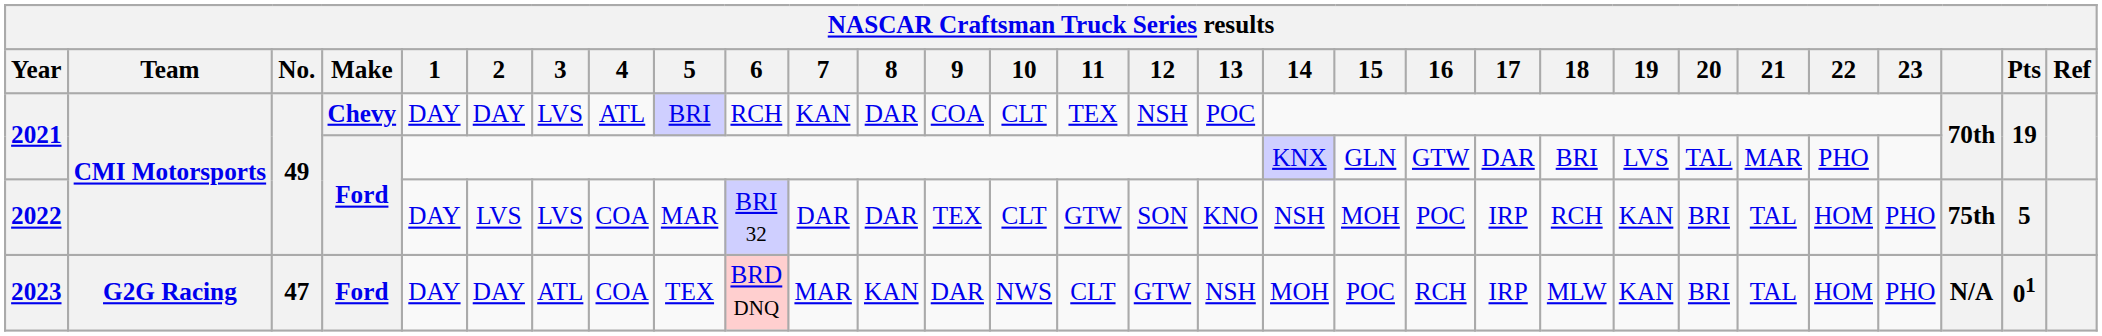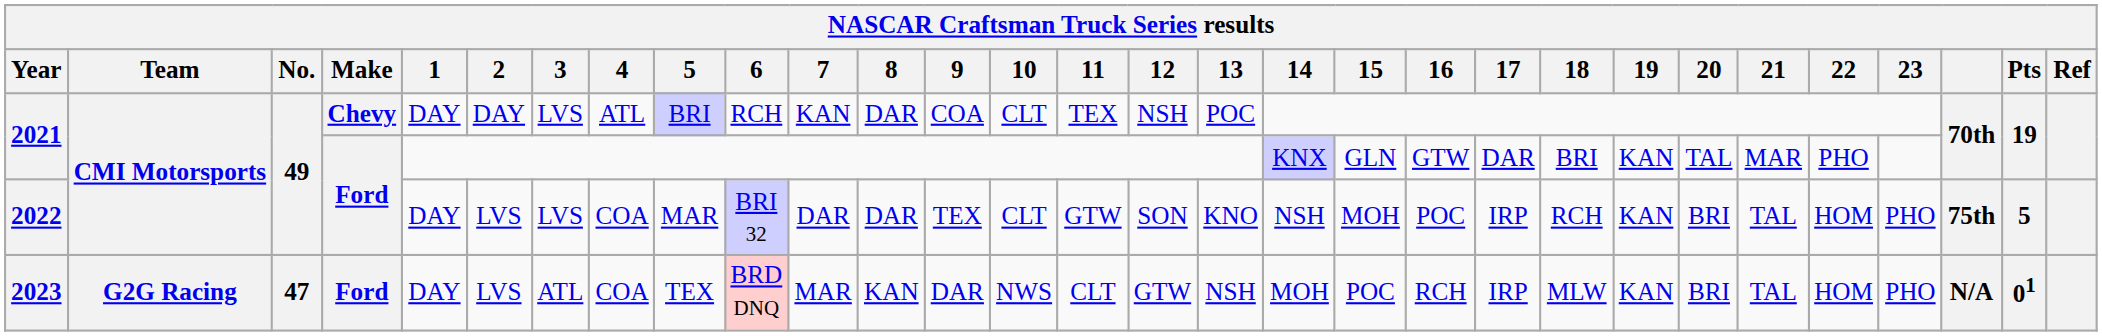2021 / Ford | 19: LVS -> KAN
2023 | 2: DAY -> LVS
